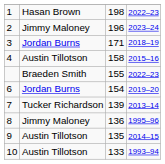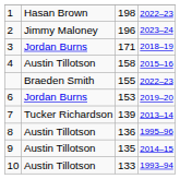6 | column 3: 154 -> 153
8 | column 2: Jimmy Maloney -> Austin Tillotson
